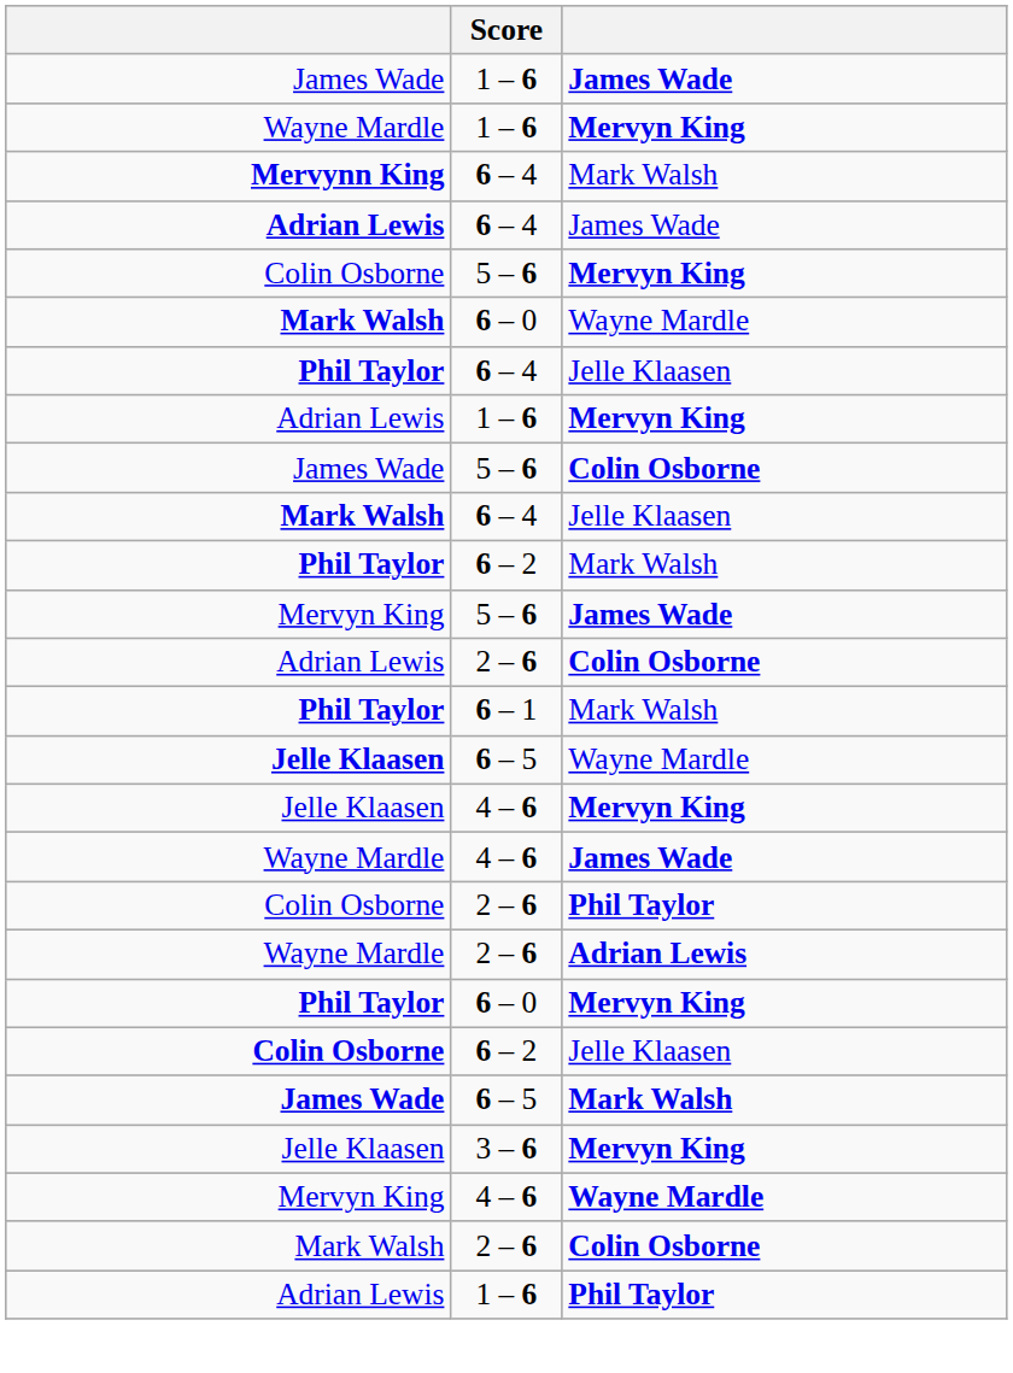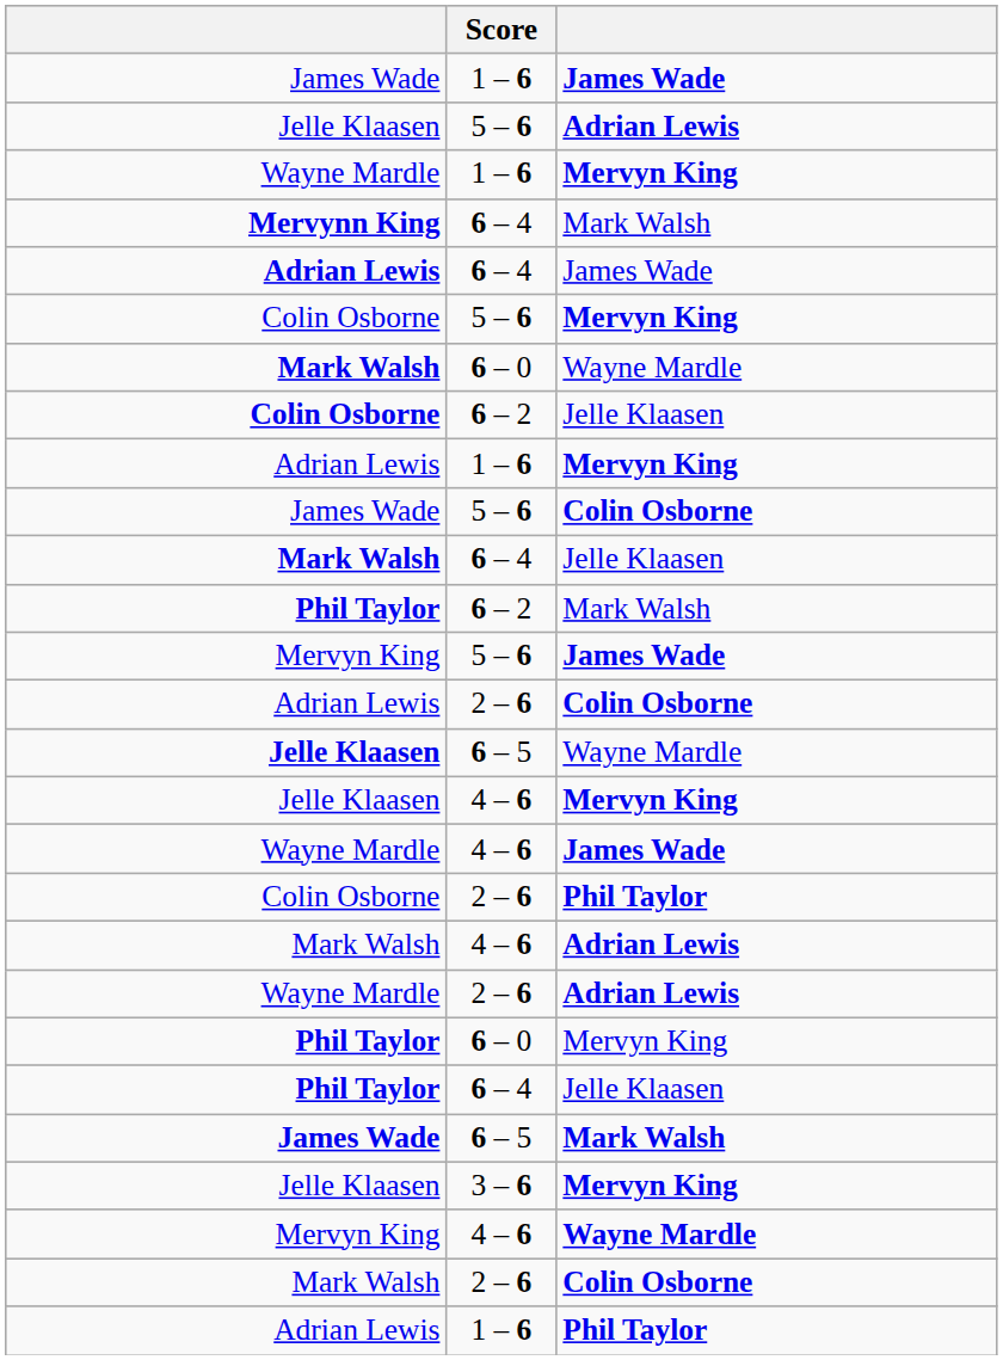+ row: Jelle Klaasen | 5 – 6 | Adrian Lewis
rows swapped: Phil Taylor / 6 – 4 <-> Colin Osborne / 6 – 2
- row: Phil Taylor | 6 – 1 | Mark Walsh
+ row: Mark Walsh | 4 – 6 | Adrian Lewis
Phil Taylor / 6 – 0 | column 3: bold -> normal
